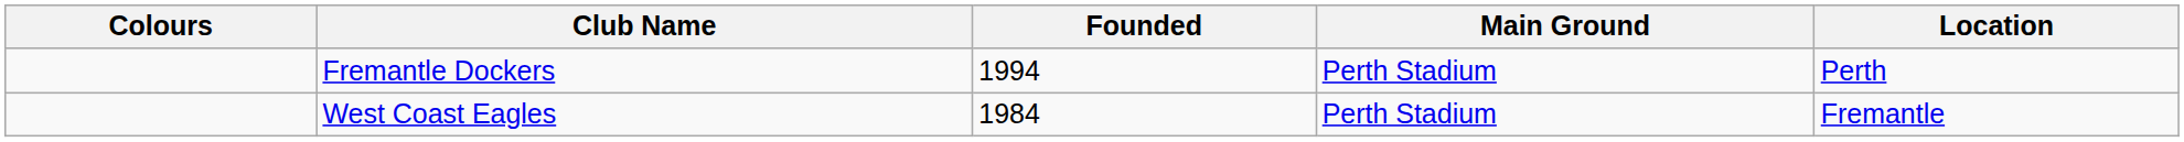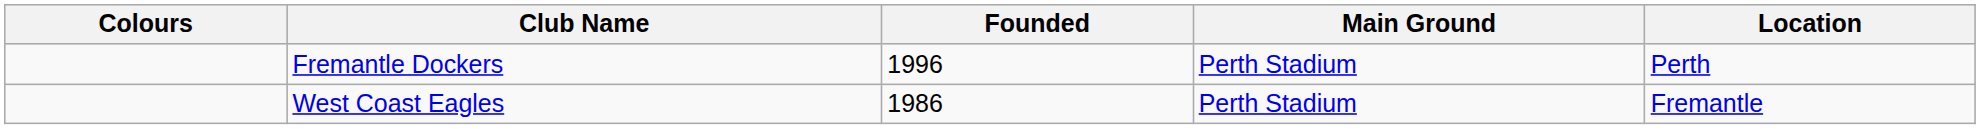Fremantle Dockers | Founded: 1994 -> 1996
West Coast Eagles | Founded: 1984 -> 1986
